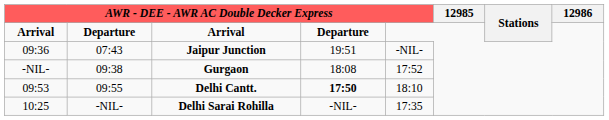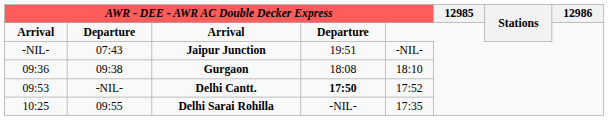Jaipur Junction | column 1: 09:36 -> -NIL-
Gurgaon | column 1: -NIL- -> 09:36
Gurgaon | column 5: 17:52 -> 18:10
Delhi Cantt. | column 2: 09:55 -> -NIL-
Delhi Cantt. | column 5: 18:10 -> 17:52
Delhi Sarai Rohilla | column 2: -NIL- -> 09:55
